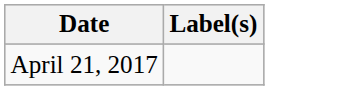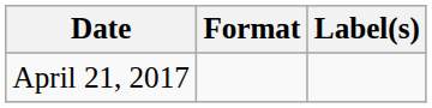+ column: Format
